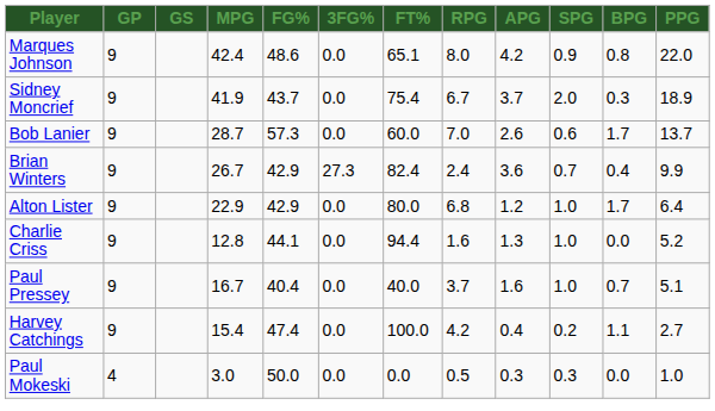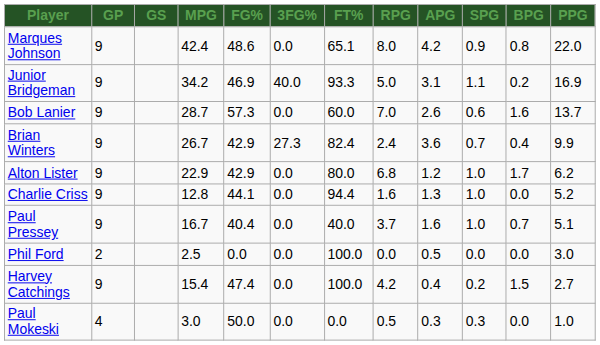- row: Sidney Moncrief | 9 | 41.9 | 43.7 | 0.0 | 75.4 | 6.7 | 3.7 | 2.0 | 0.3 | 18.9
+ row: Junior Bridgeman | 9 | 34.2 | 46.9 | 40.0 | 93.3 | 5.0 | 3.1 | 1.1 | 0.2 | 16.9
Bob Lanier | BPG: 1.7 -> 1.6
Alton Lister | PPG: 6.4 -> 6.2
+ row: Phil Ford | 2 | 2.5 | 0.0 | 0.0 | 100.0 | 0.0 | 0.5 | 0.0 | 0.0 | 3.0
Harvey Catchings | BPG: 1.1 -> 1.5
